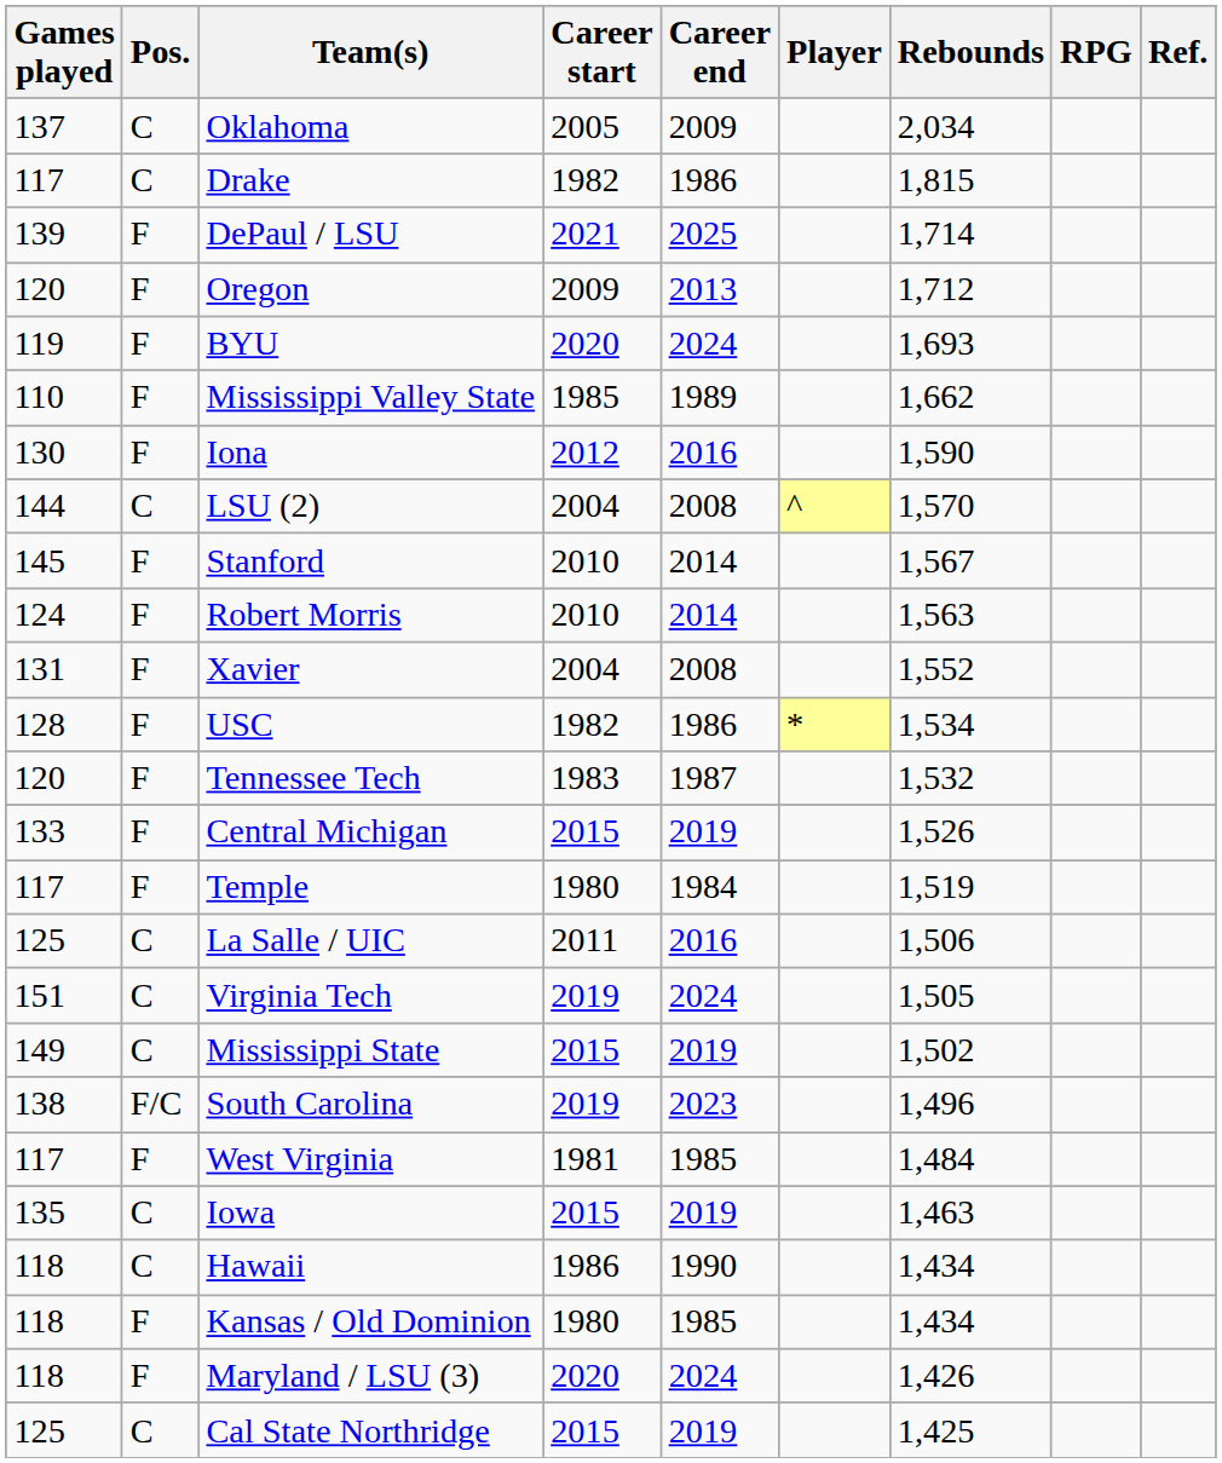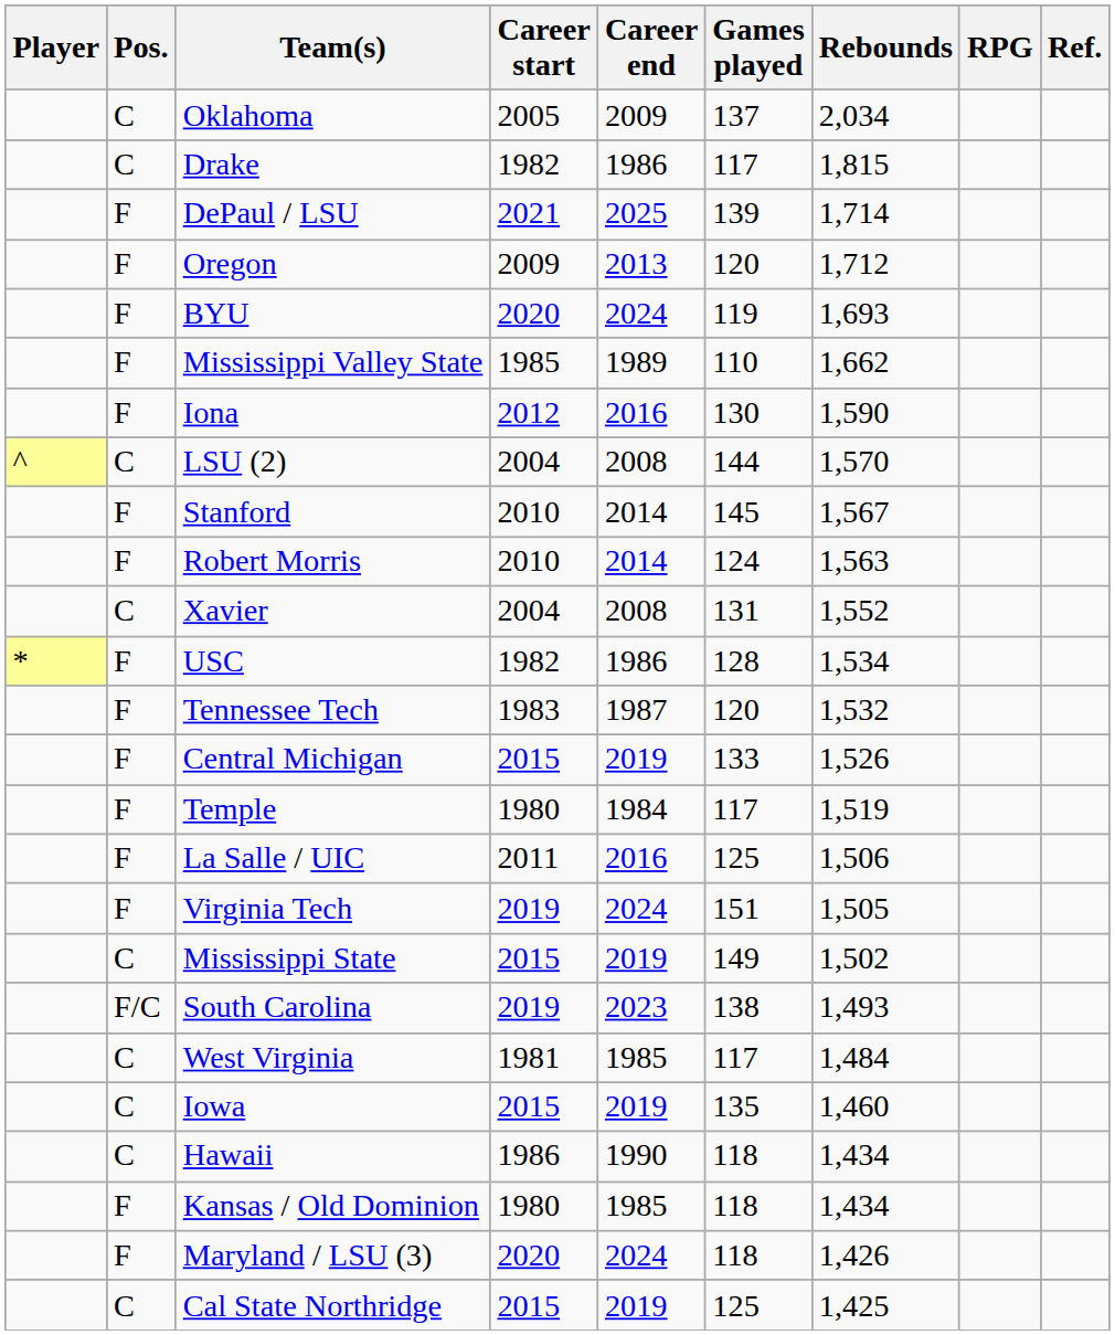columns swapped: Player <-> Games played
Xavier | Pos.: F -> C
La Salle / UIC | Pos.: C -> F
Virginia Tech | Pos.: C -> F
South Carolina | Rebounds: 1,496 -> 1,493
West Virginia | Pos.: F -> C
Iowa | Rebounds: 1,463 -> 1,460
